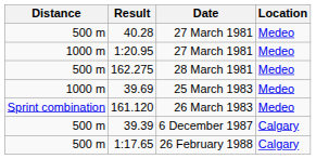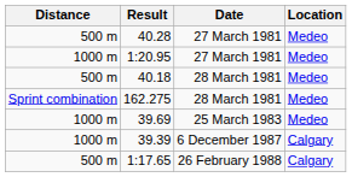+ row: 500 m | 40.18 | 28 March 1981 | Medeo
162.275 | Distance: 500 m -> Sprint combination
- row: Sprint combination | 161.120 | 26 March 1983 | Medeo
39.39 | Distance: 500 m -> 1000 m
